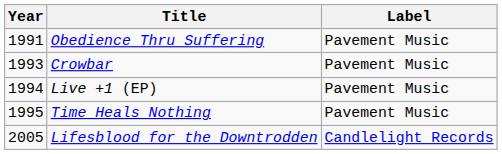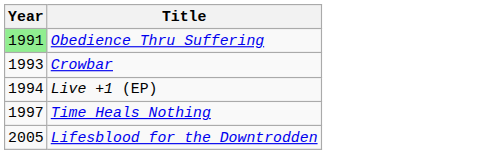- column: Label | Pavement Music | Pavement Music | Pavement Music | Pavement Music | Candlelight Records
Obedience Thru Suffering | Year: no background -> lightgreen background
Time Heals Nothing | Year: 1995 -> 1997
